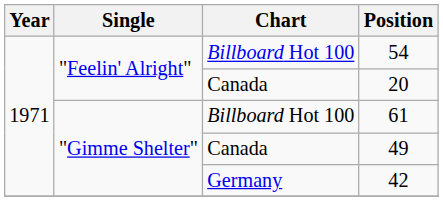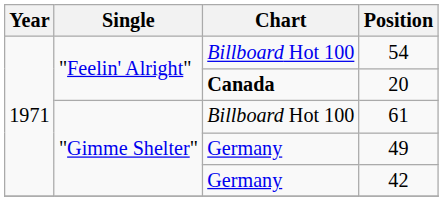20 | Chart: normal -> bold
49 | Chart: Canada -> Germany
